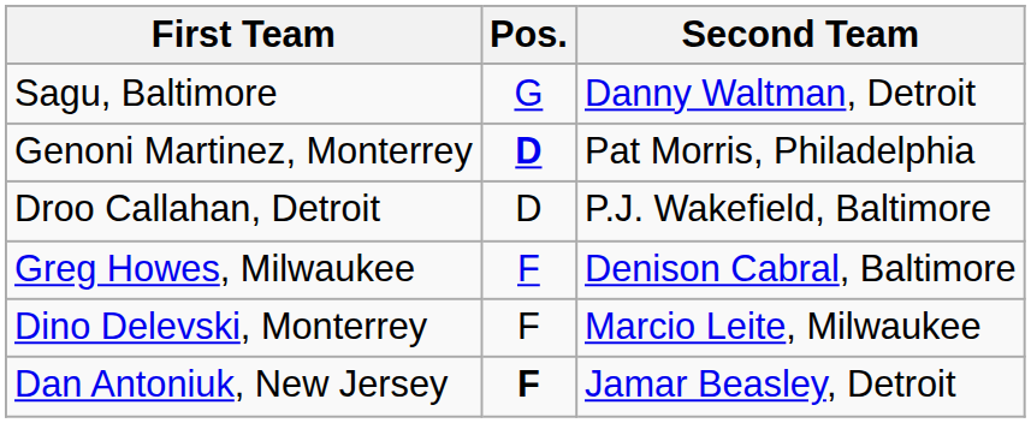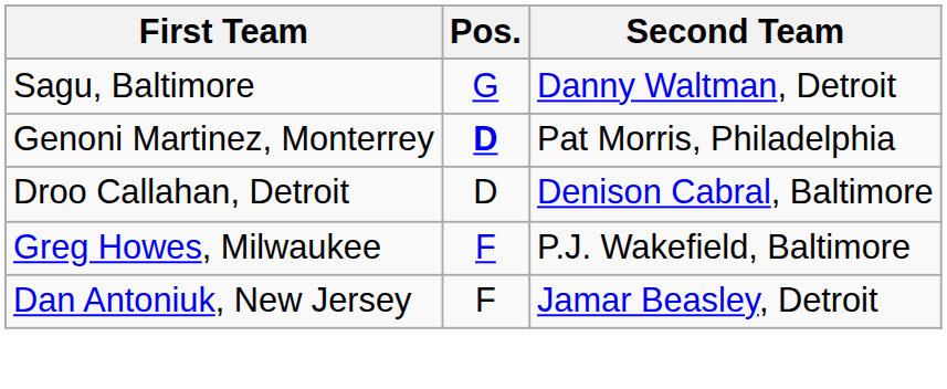Droo Callahan, Detroit | Second Team: P.J. Wakefield, Baltimore -> Denison Cabral, Baltimore
Greg Howes, Milwaukee | Second Team: Denison Cabral, Baltimore -> P.J. Wakefield, Baltimore
- row: Dino Delevski, Monterrey | F | Marcio Leite, Milwaukee
Dan Antoniuk, New Jersey | Pos.: bold -> normal
